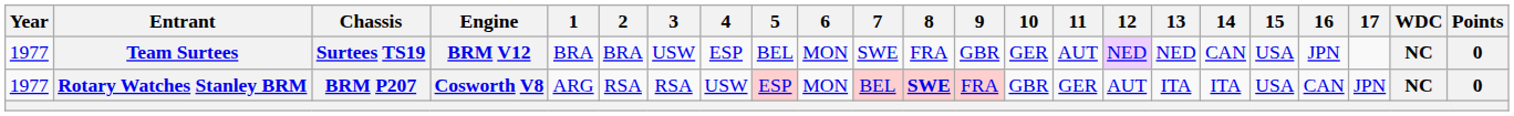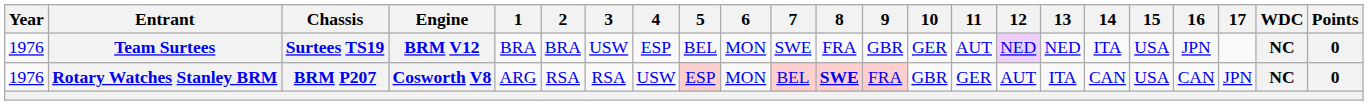Team Surtees | Year: 1977 -> 1976
Team Surtees | 14: CAN -> ITA
Rotary Watches Stanley BRM | Year: 1977 -> 1976
Rotary Watches Stanley BRM | 14: ITA -> CAN
